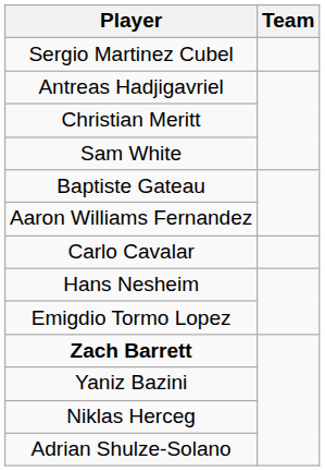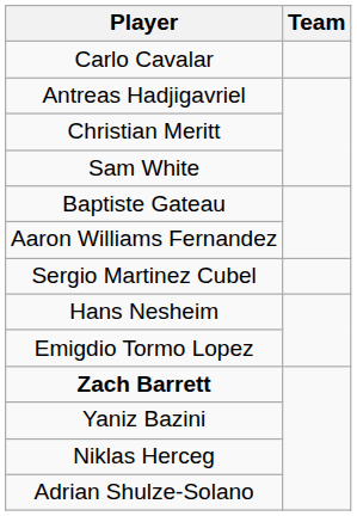rows swapped: Carlo Cavalar <-> Sergio Martinez Cubel
